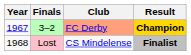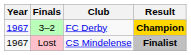3–2 | Club: lightsalmon background -> no background
Lost | Year: 1968 -> 1967
